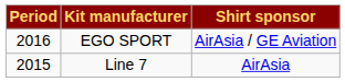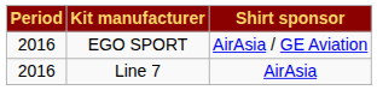Line 7 | Period: 2015 -> 2016
